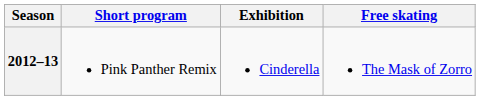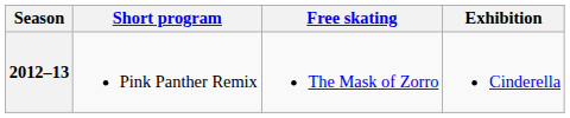columns swapped: Free skating <-> Exhibition
